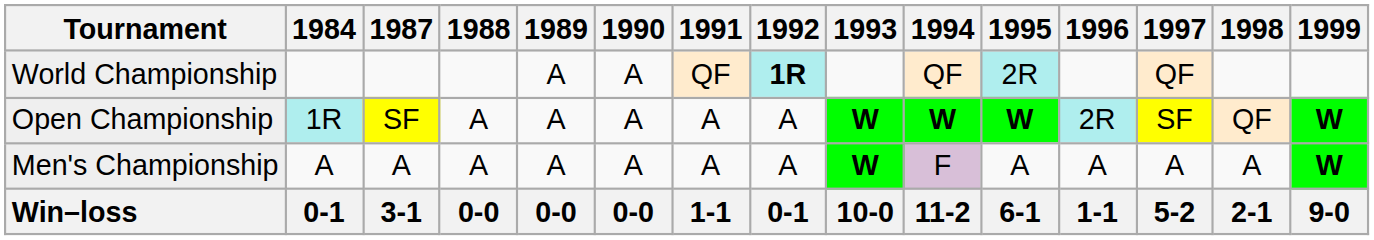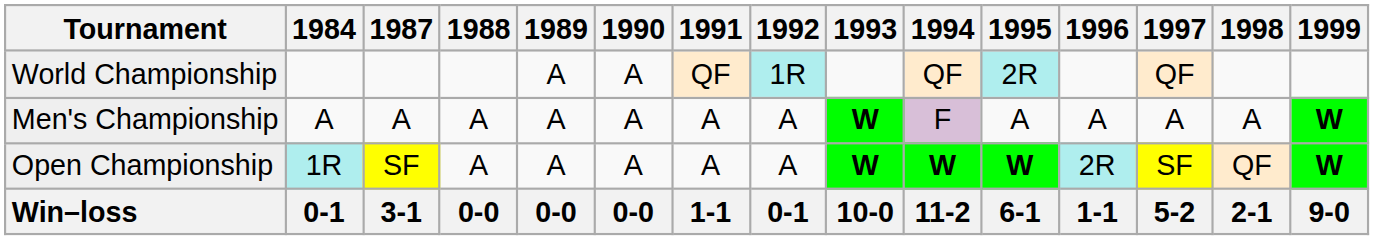World Championship | 1992: bold -> normal
rows swapped: Open Championship <-> Men's Championship
